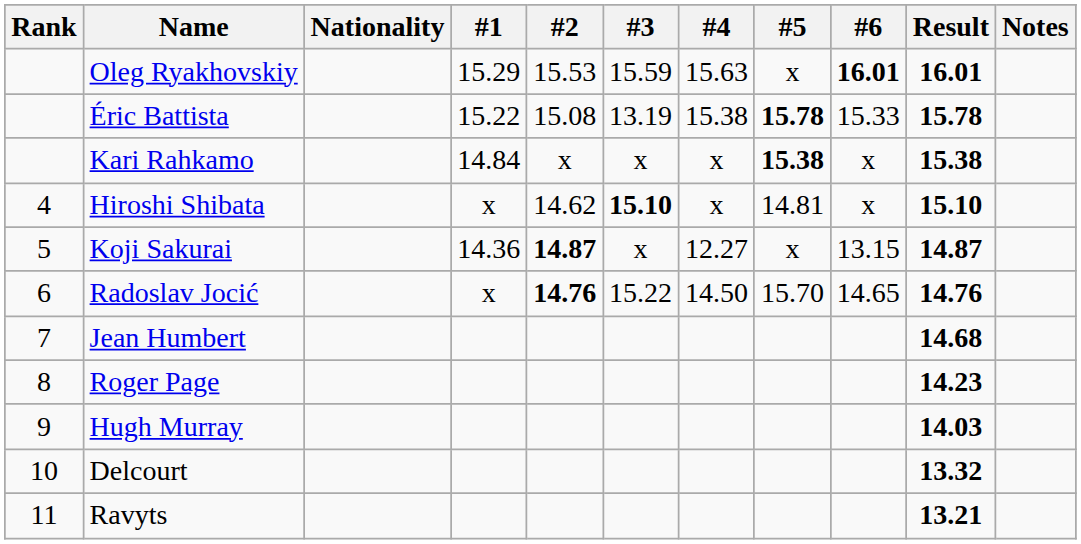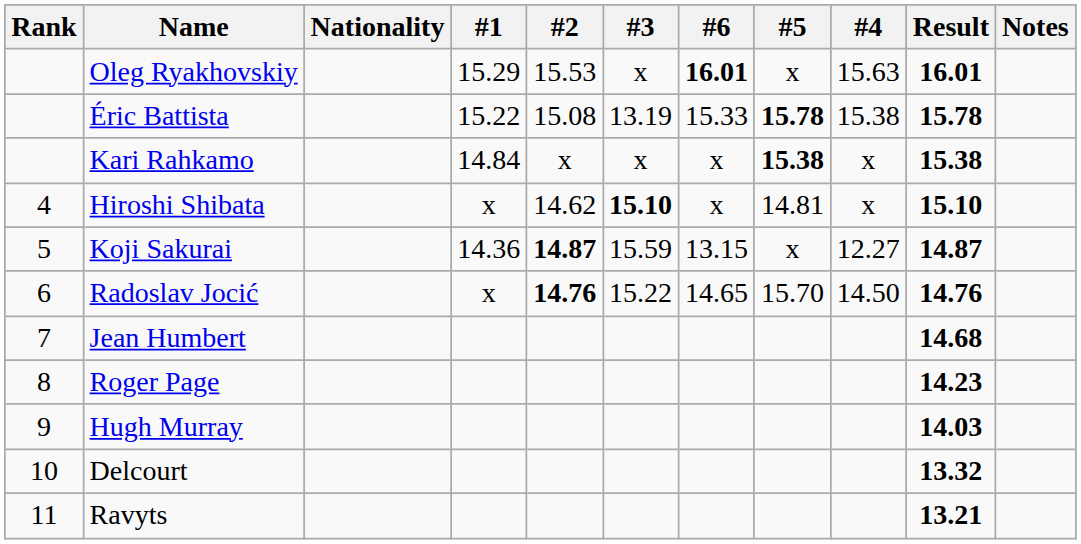columns swapped: #4 <-> #6
Oleg Ryakhovskiy | #3: 15.59 -> x
Koji Sakurai | #3: x -> 15.59
